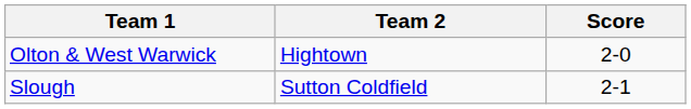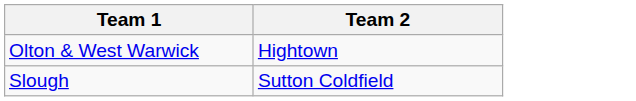- column: Score | 2-0 | 2-1
